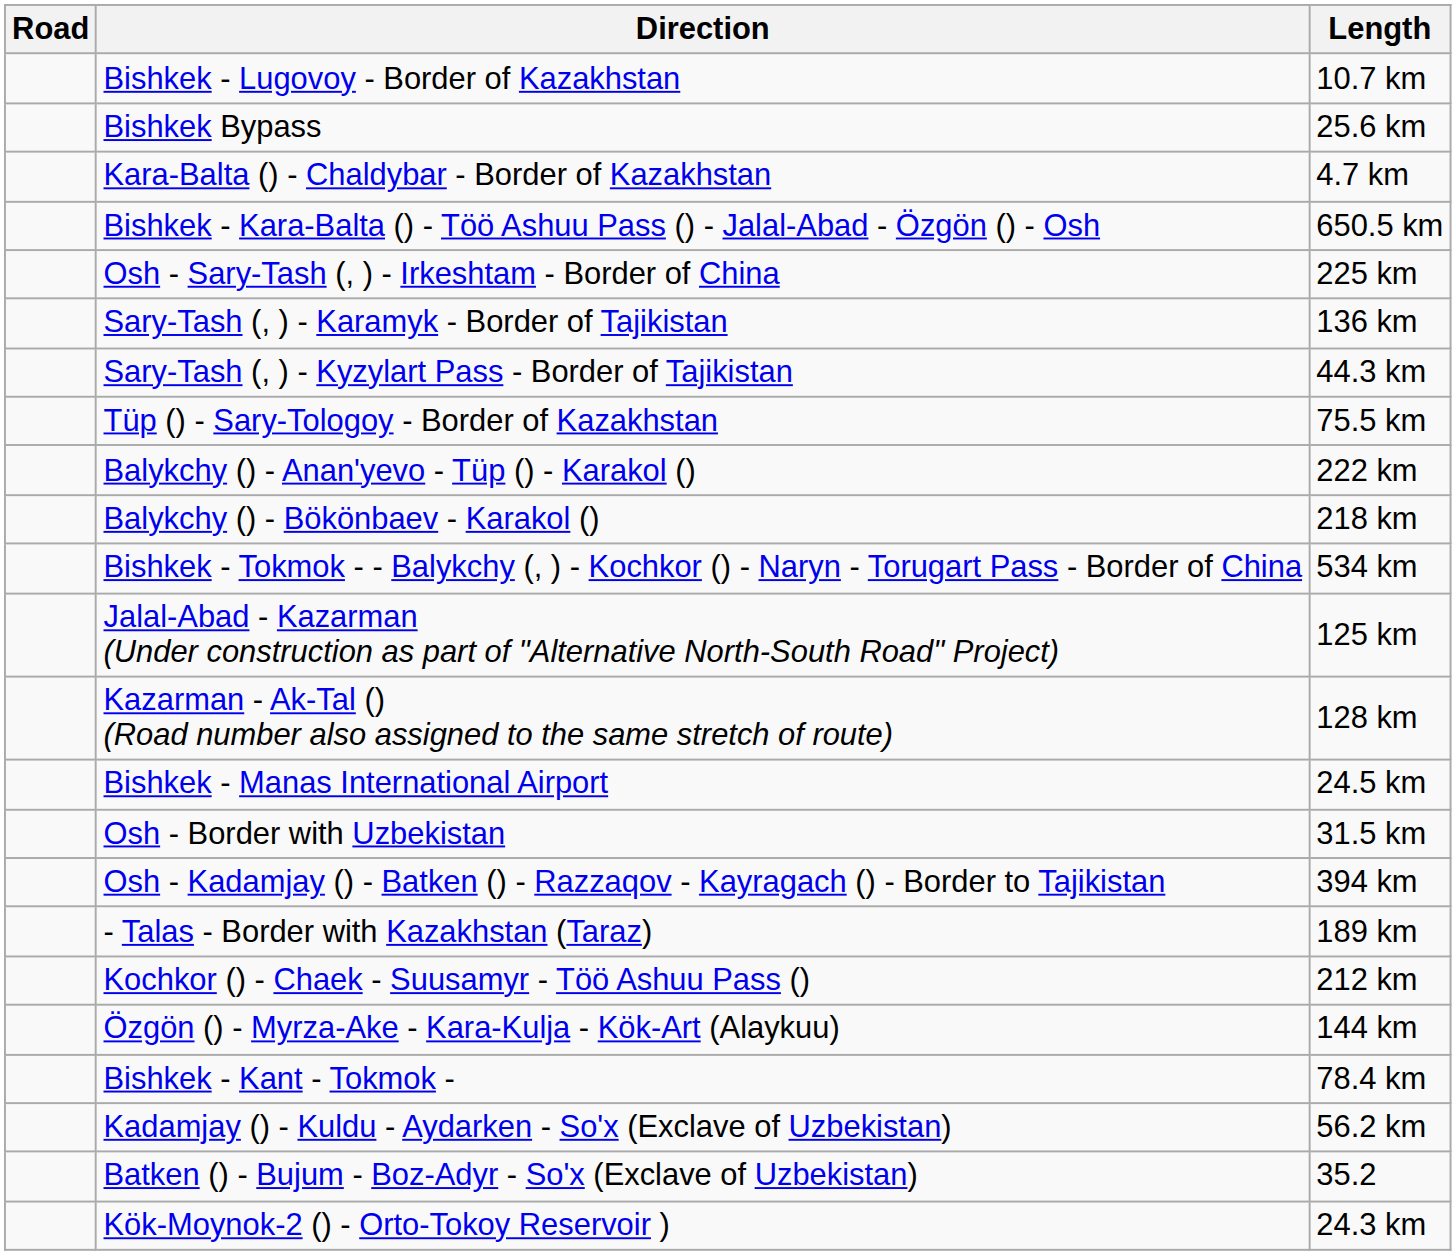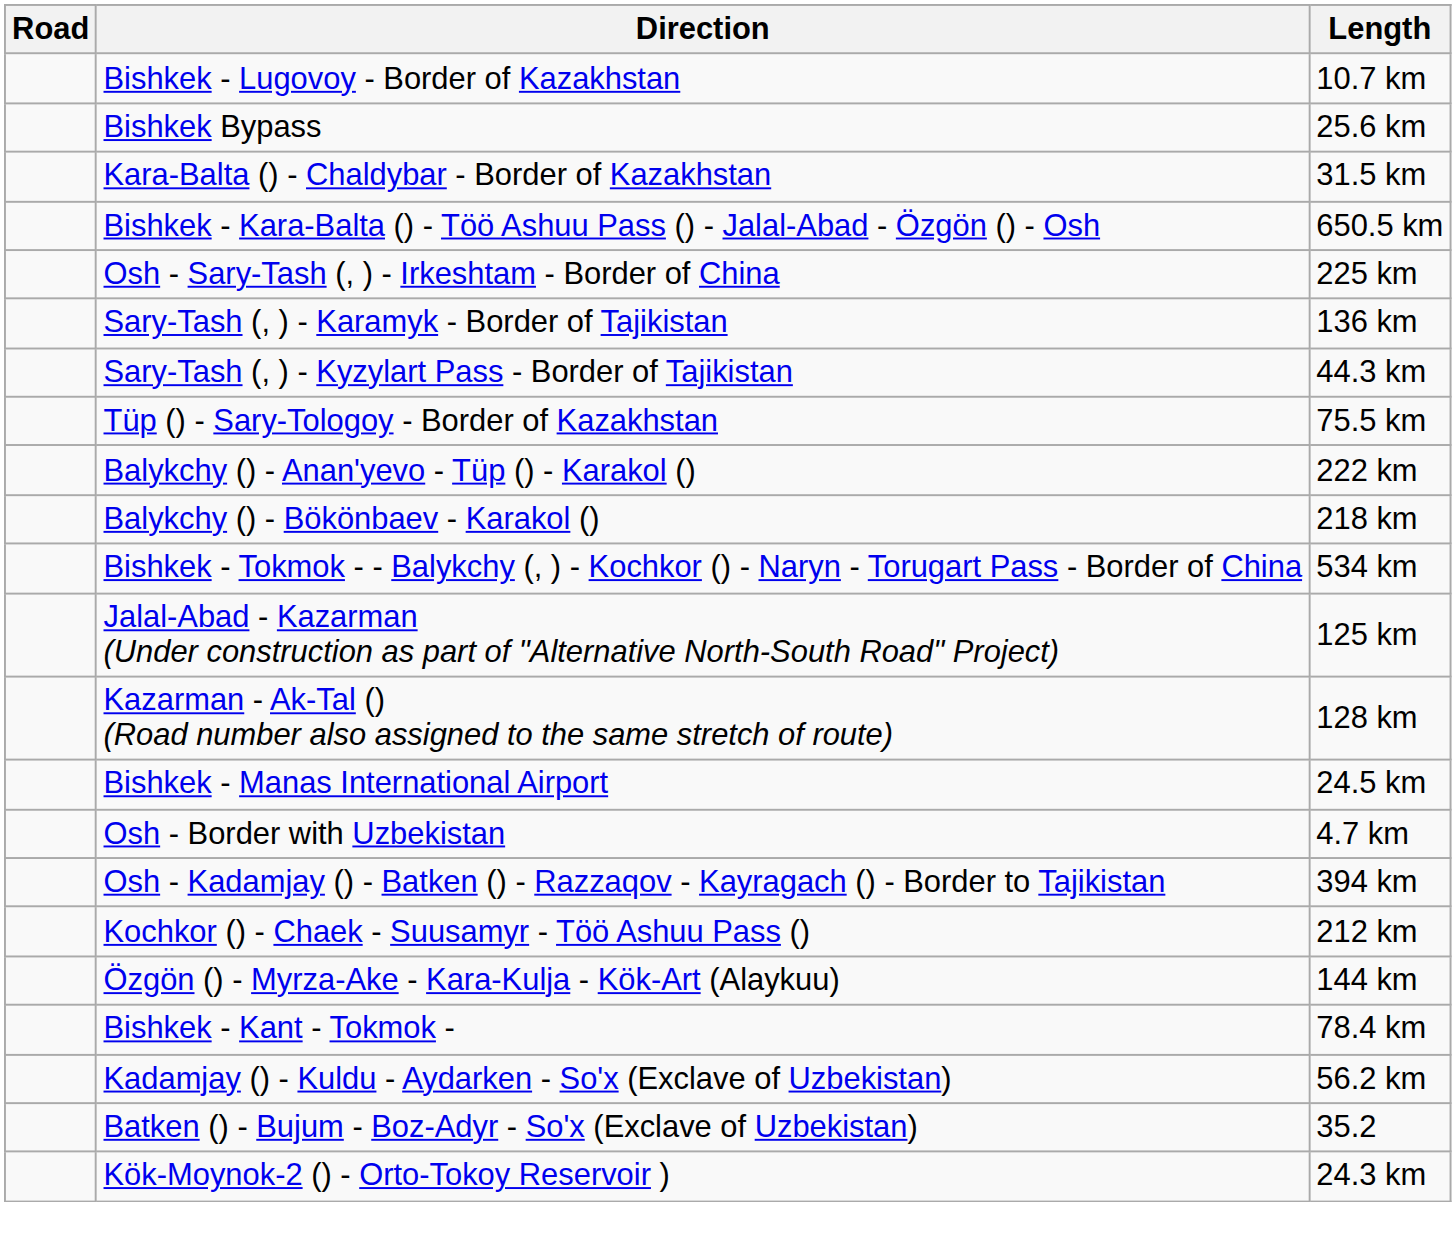Kara-Balta () - Chaldybar - Border of Kazakhstan | Length: 4.7 km -> 31.5 km
Osh - Border with Uzbekistan | Length: 31.5 km -> 4.7 km
- row: - Talas - Border with Kazakhstan (Taraz) | 189 km
